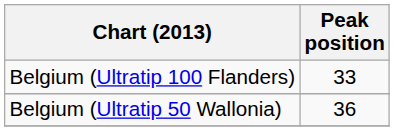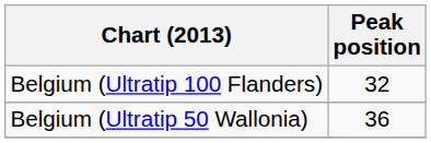Belgium (Ultratip 100 Flanders) | Peak position: 33 -> 32
